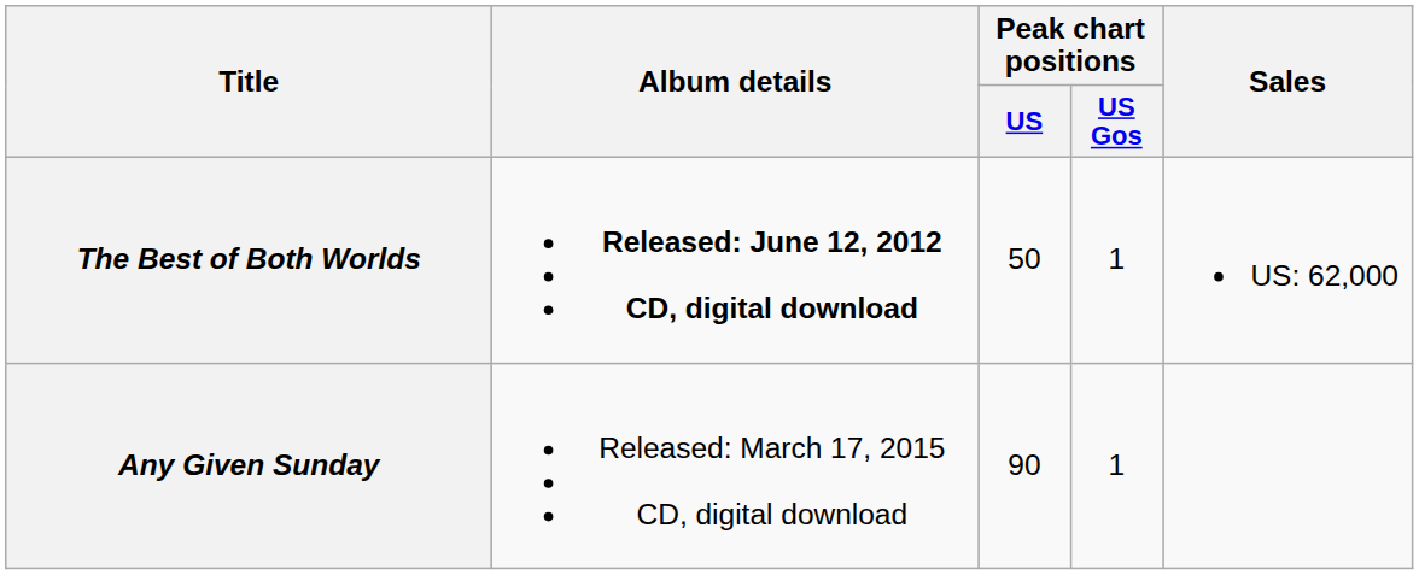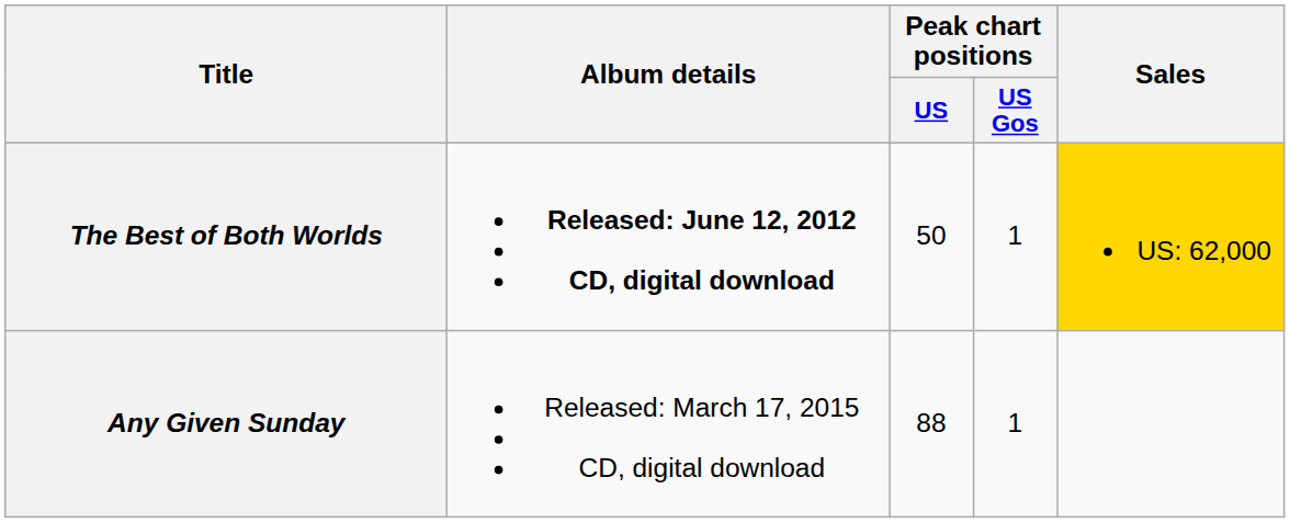The Best of Both Worlds | Sales: no background -> gold background
Any Given Sunday | Peak chart positions / US: 90 -> 88
